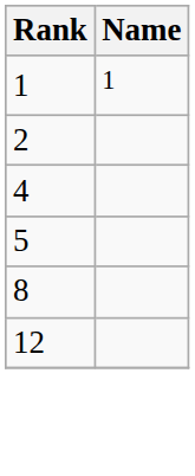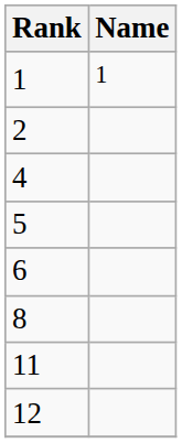+ row: 6
+ row: 11
